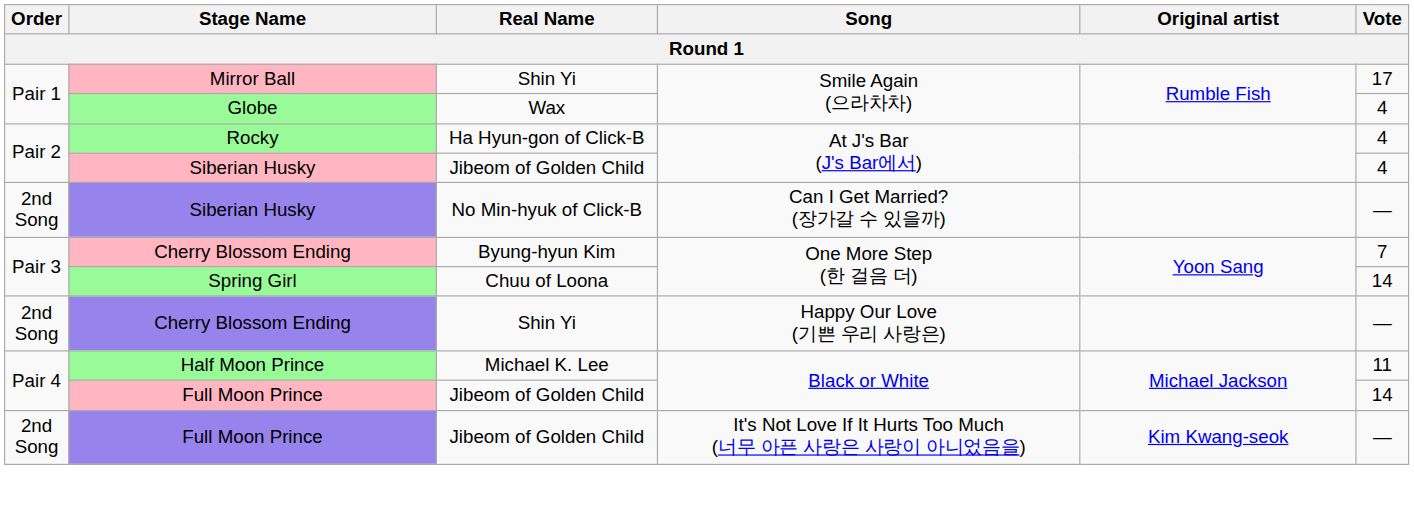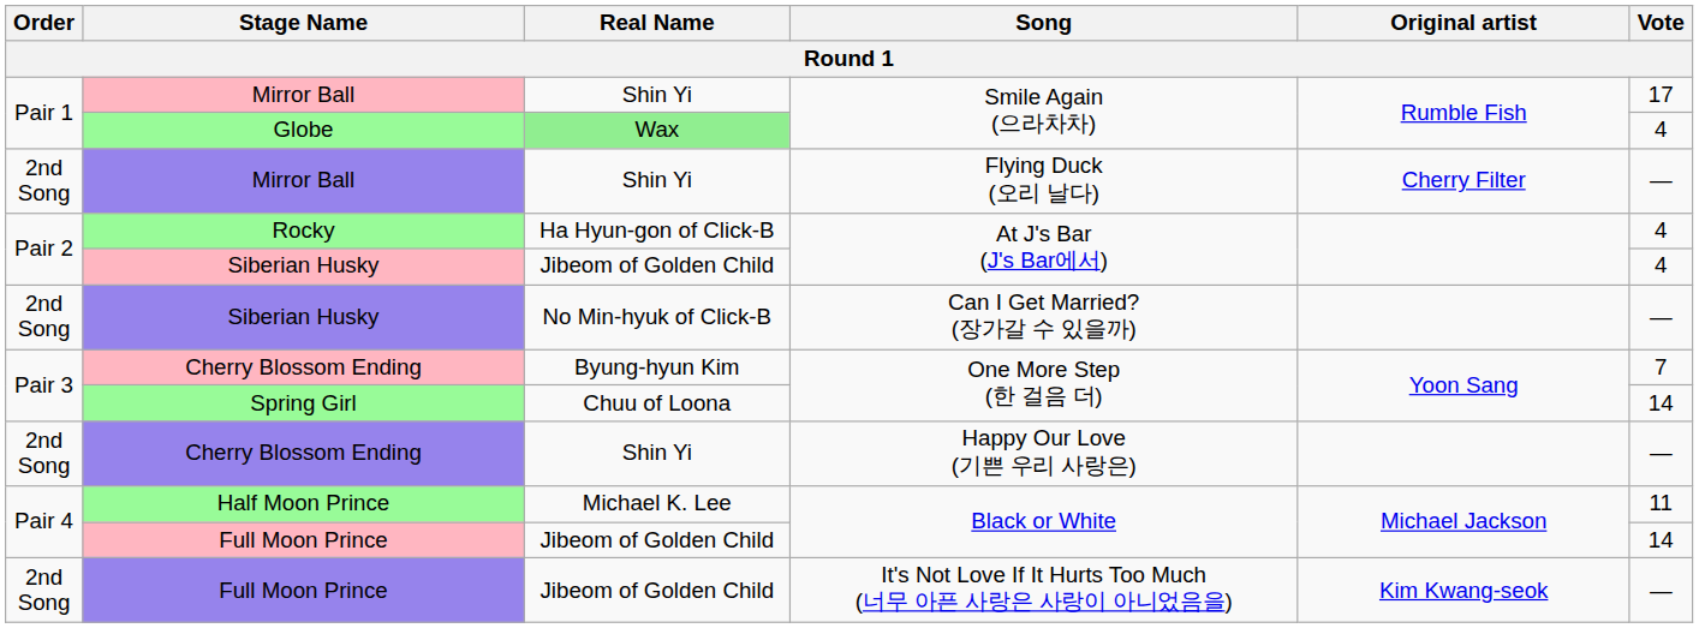Globe | Real Name: no background -> lightgreen background
+ row: 2nd Song | Mirror Ball | Shin Yi | Flying Duck (오리 날다) | Cherry Filter | —
